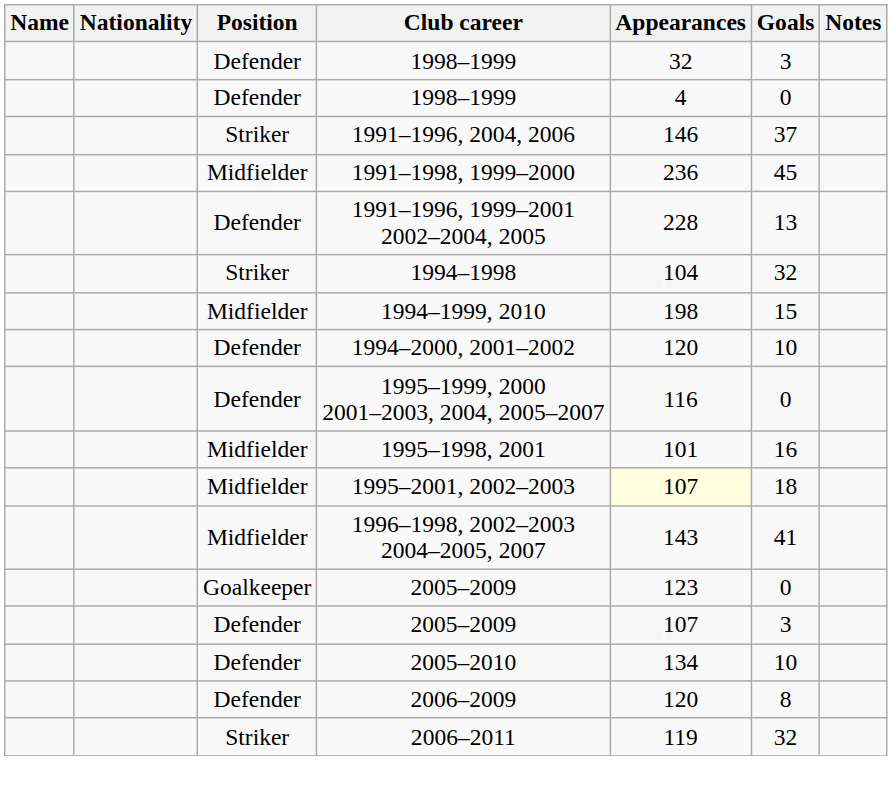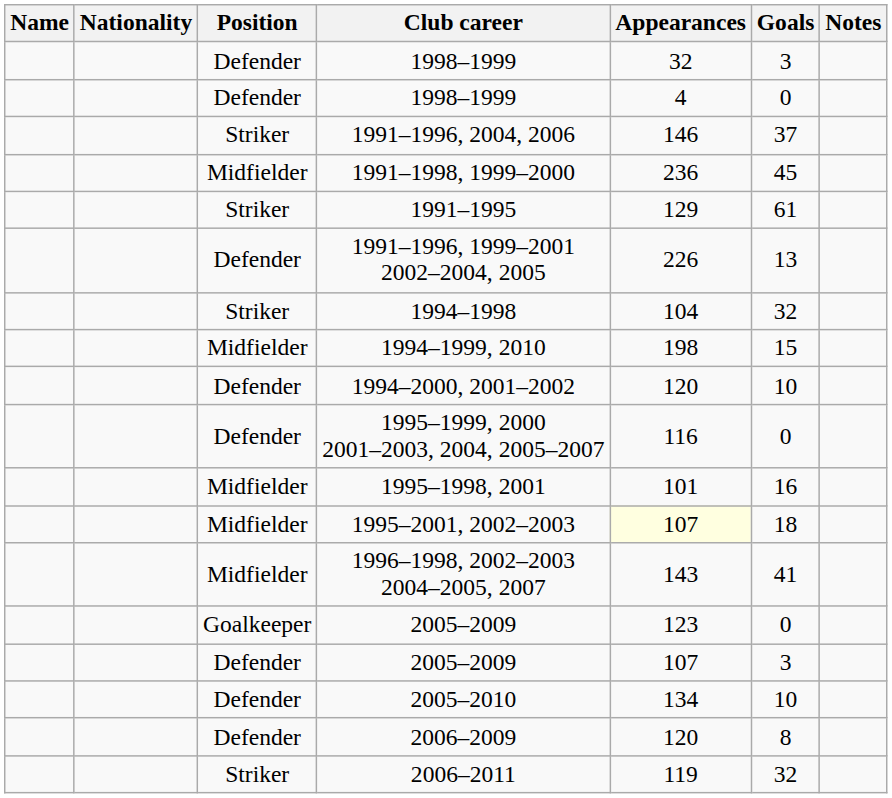+ row: Striker | 1991–1995 | 129 | 61
1991–1996, 1999–2001 2002–2004, 2005 | Appearances: 228 -> 226
